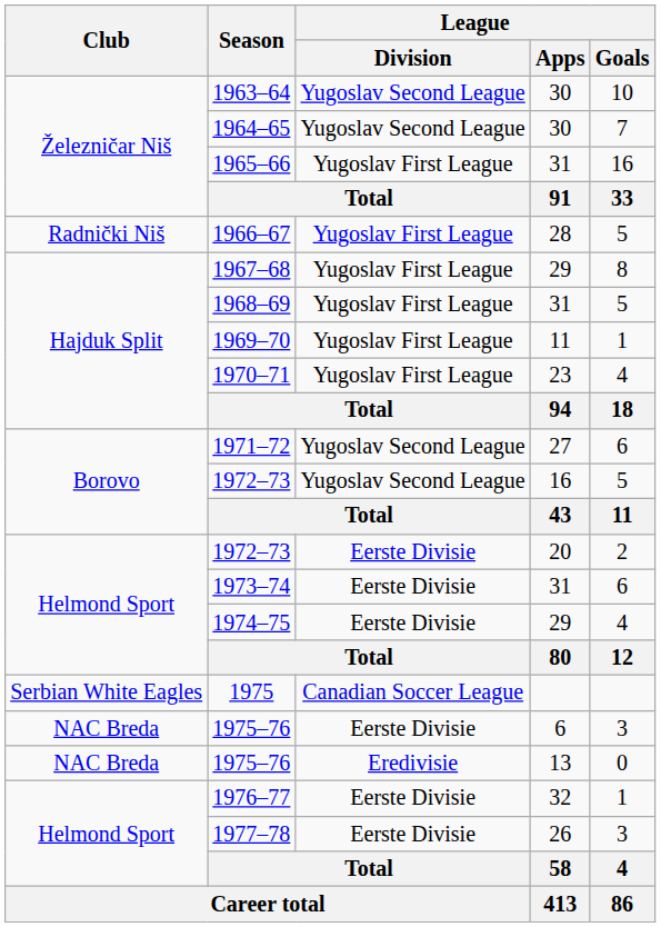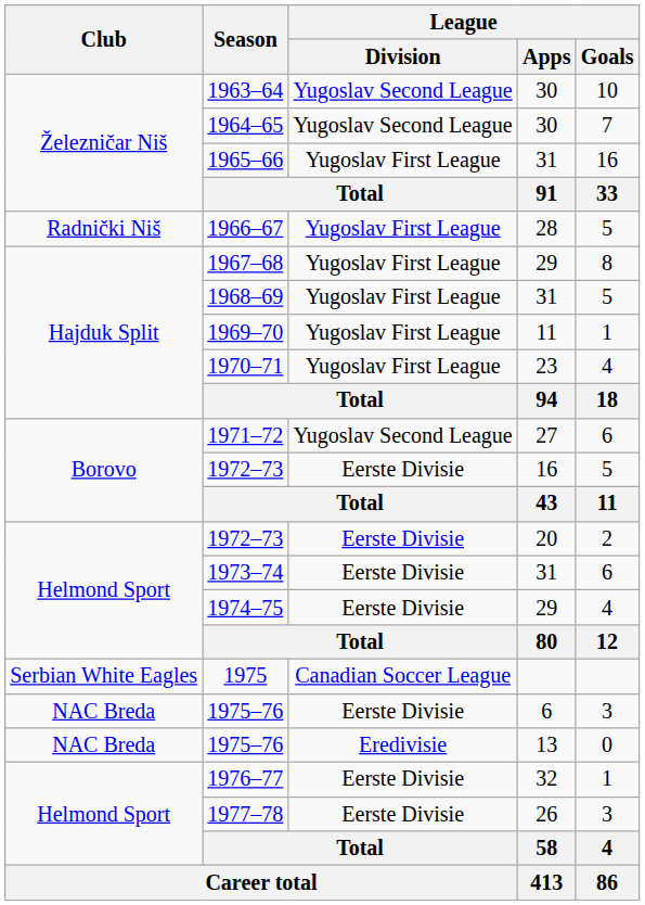1972–73 / 16 | League / Division: Yugoslav Second League -> Eerste Divisie
